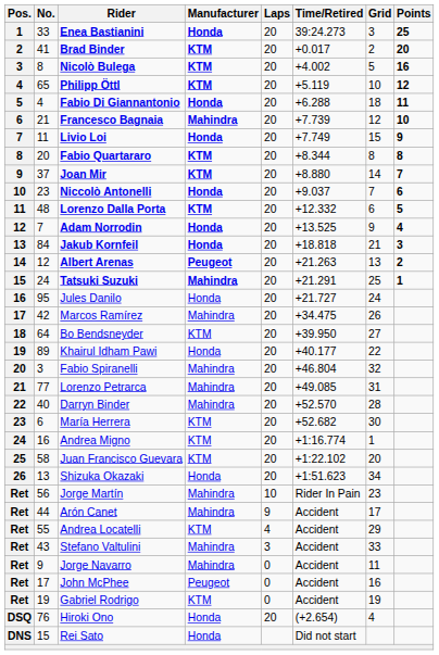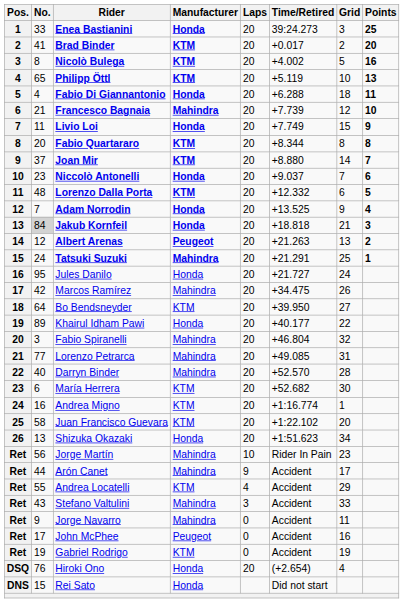Philipp Öttl | Points: 12 -> 13
Jakub Kornfeil | No.: no background -> lightgrey background
